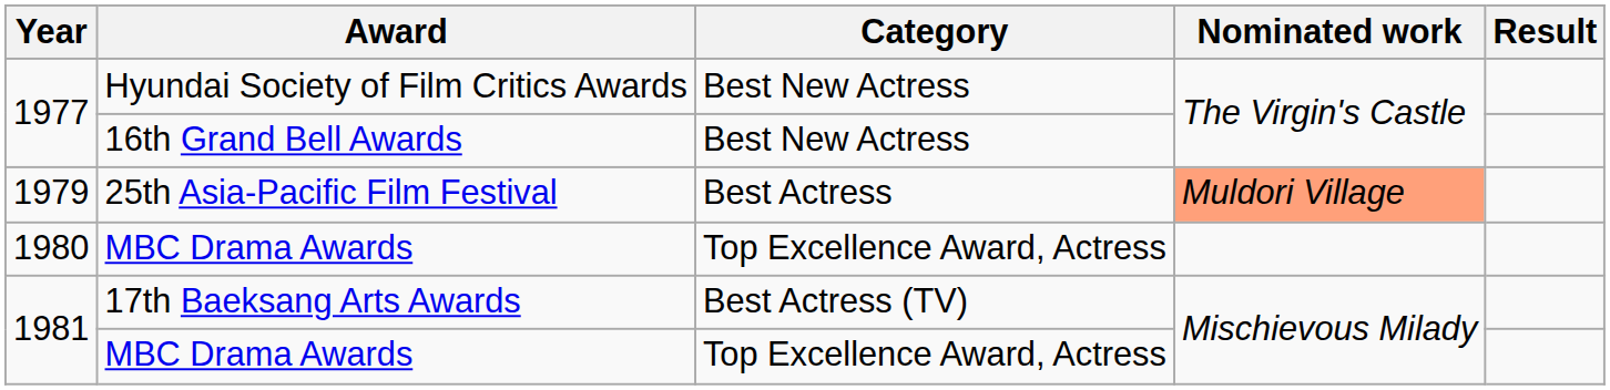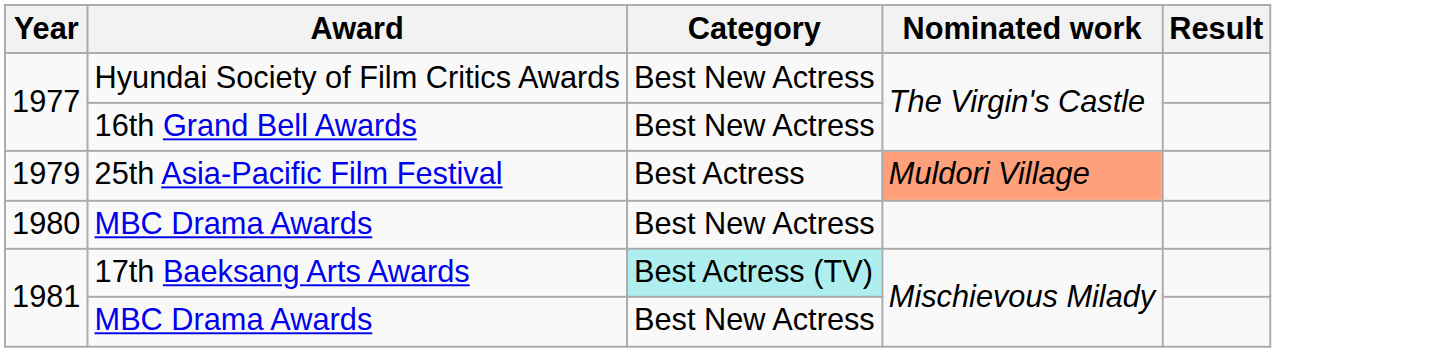1980 / MBC Drama Awards | Category: Top Excellence Award, Actress -> Best New Actress
17th Baeksang Arts Awards | Category: no background -> paleturquoise background
1981 / MBC Drama Awards | Category: Top Excellence Award, Actress -> Best New Actress
